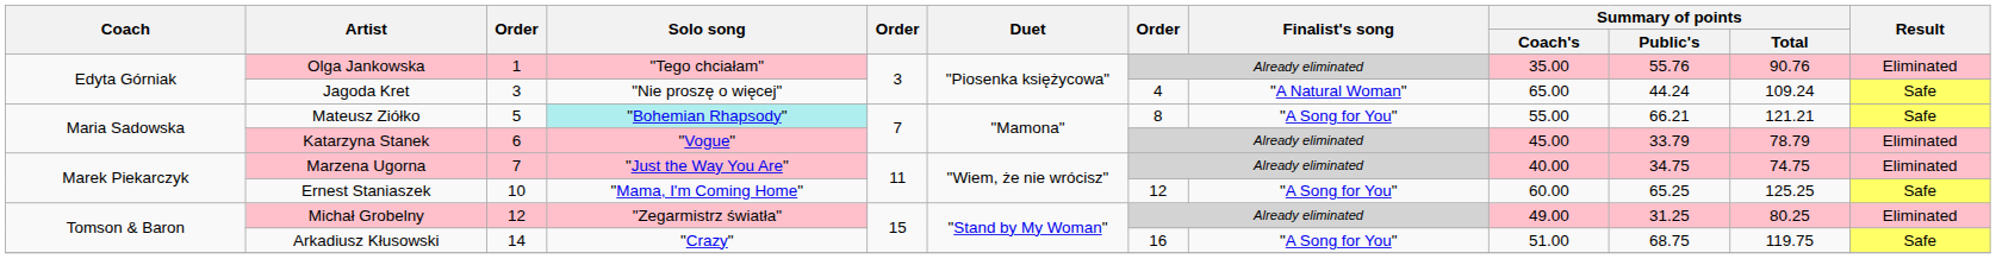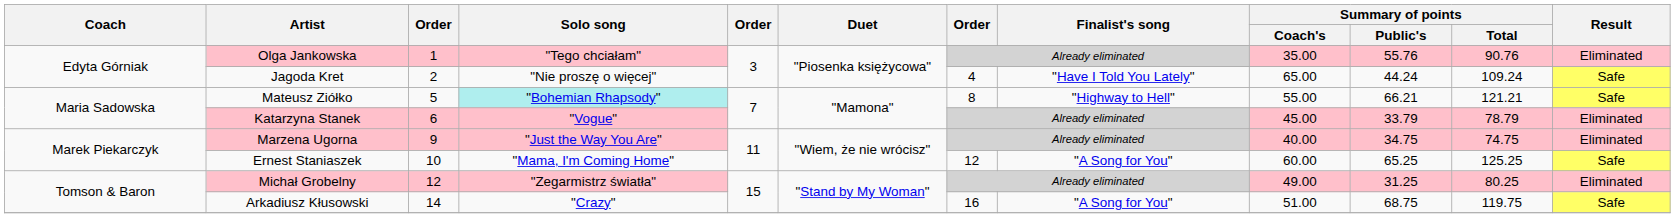Jagoda Kret | column 3: 3 -> 2
Jagoda Kret | Finalist's song: "A Natural Woman" -> "Have I Told You Lately"
Mateusz Ziółko | Finalist's song: "A Song for You" -> "Highway to Hell"
Marzena Ugorna | column 3: 7 -> 9
